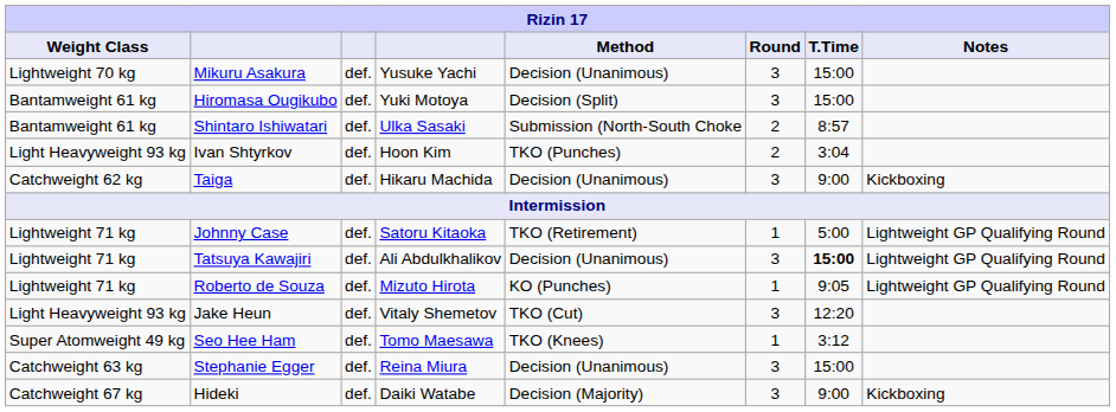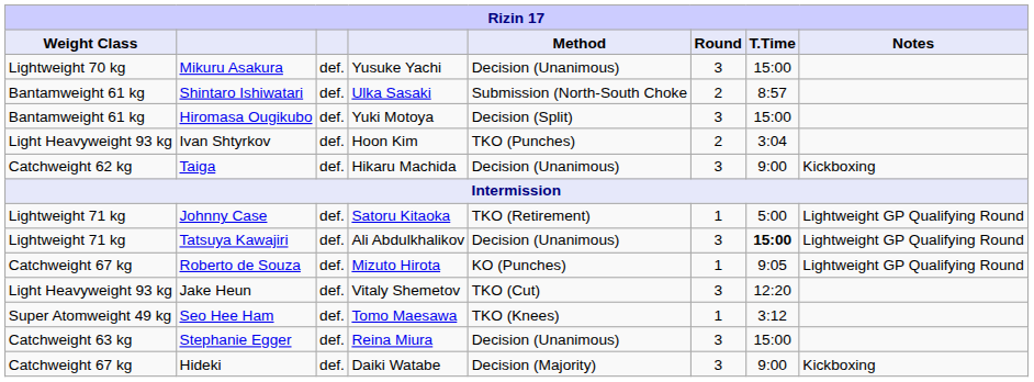rows swapped: Shintaro Ishiwatari <-> Hiromasa Ougikubo
Roberto de Souza | Weight Class: Lightweight 71 kg -> Catchweight 67 kg
